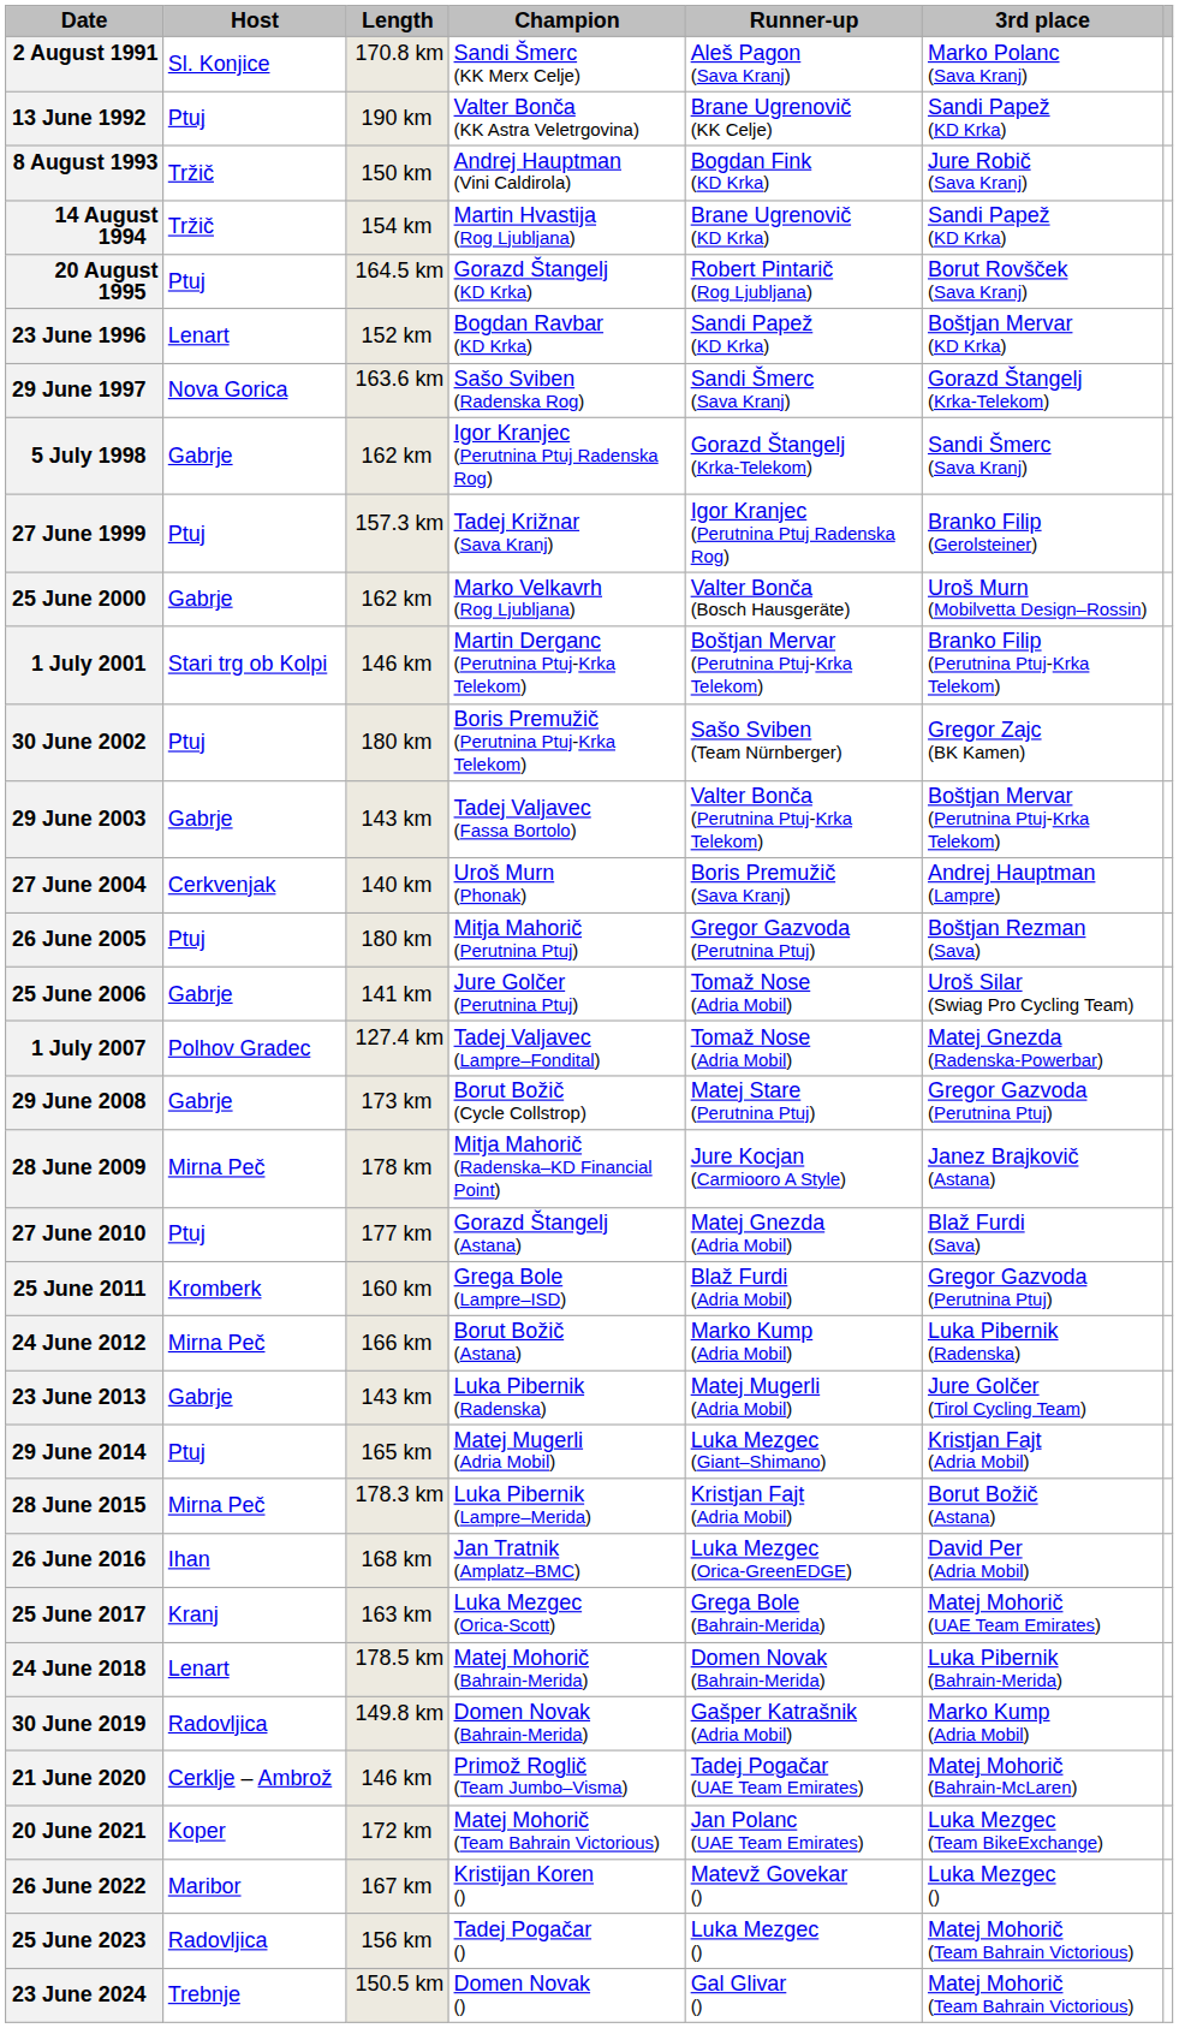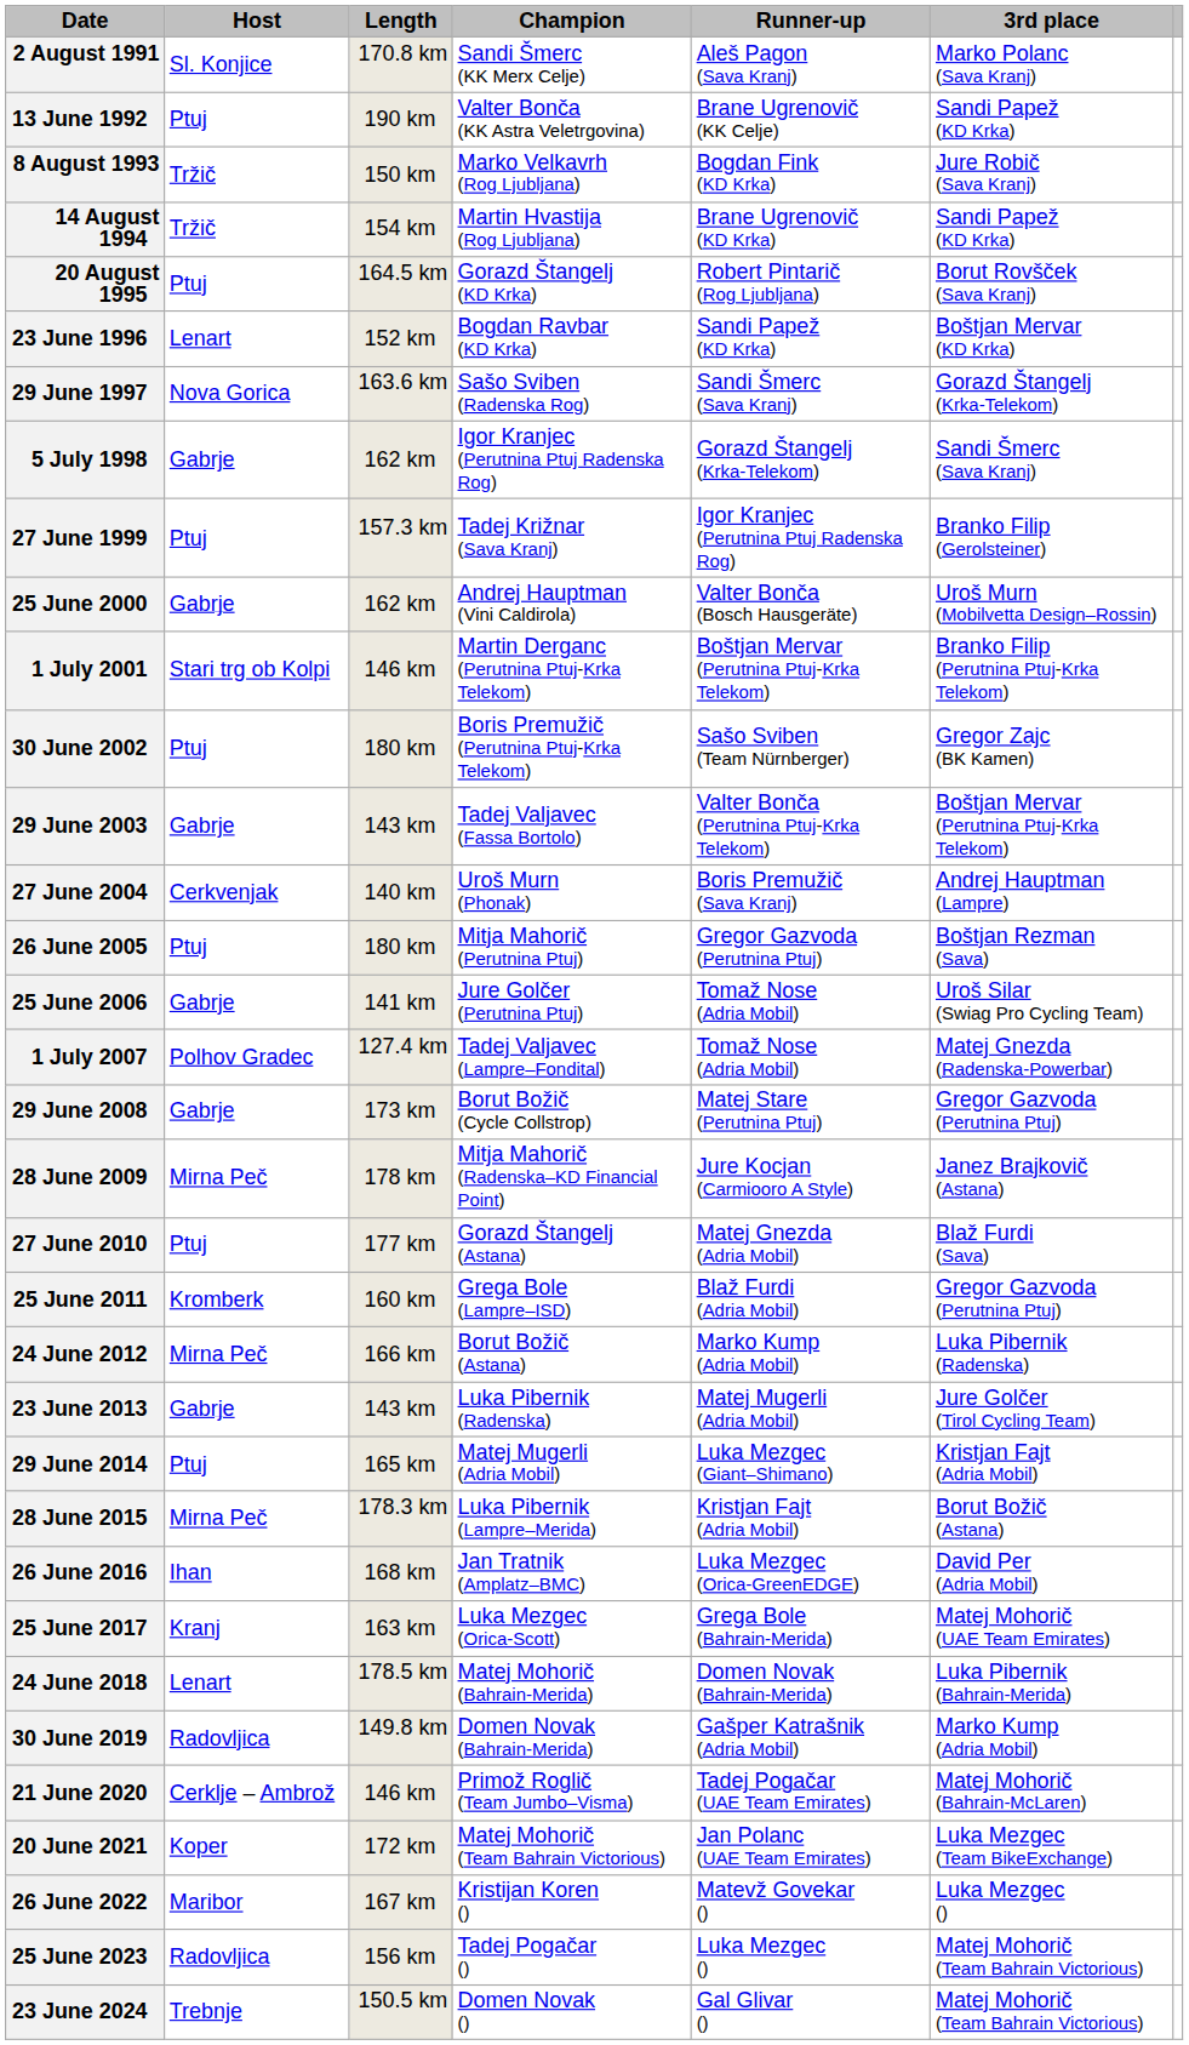8 August 1993 | Champion: Andrej Hauptman (Vini Caldirola) -> Marko Velkavrh (Rog Ljubljana)
25 June 2000 | Champion: Marko Velkavrh (Rog Ljubljana) -> Andrej Hauptman (Vini Caldirola)
